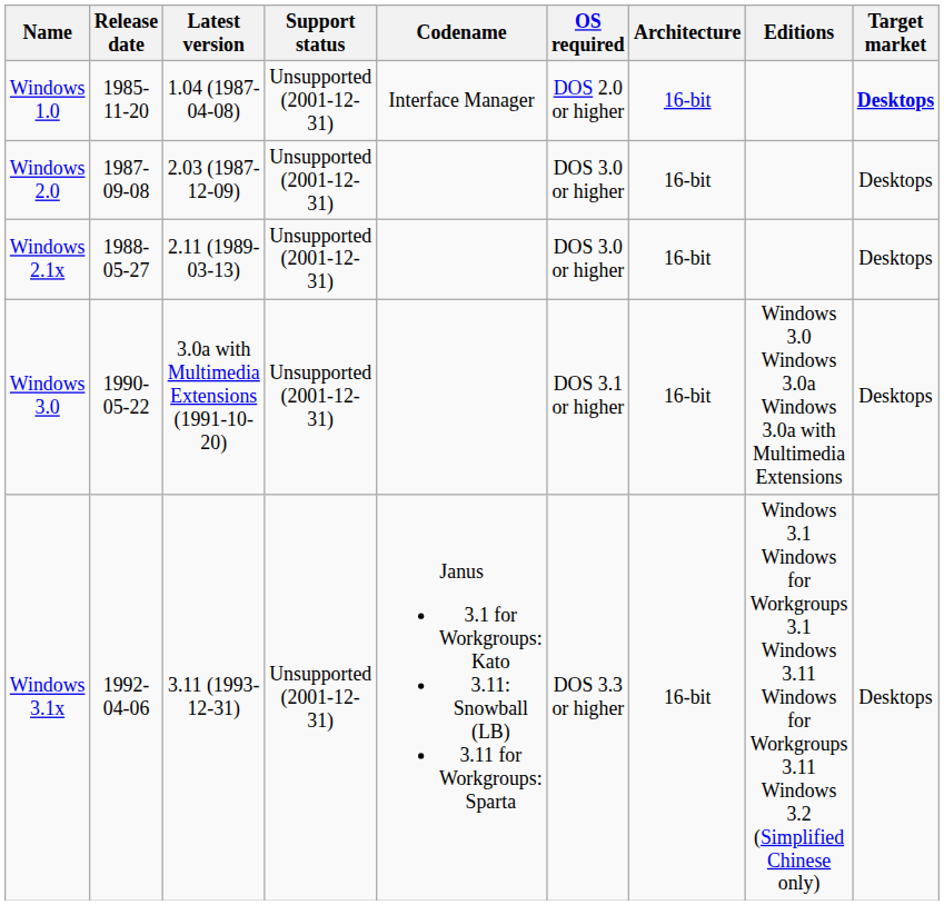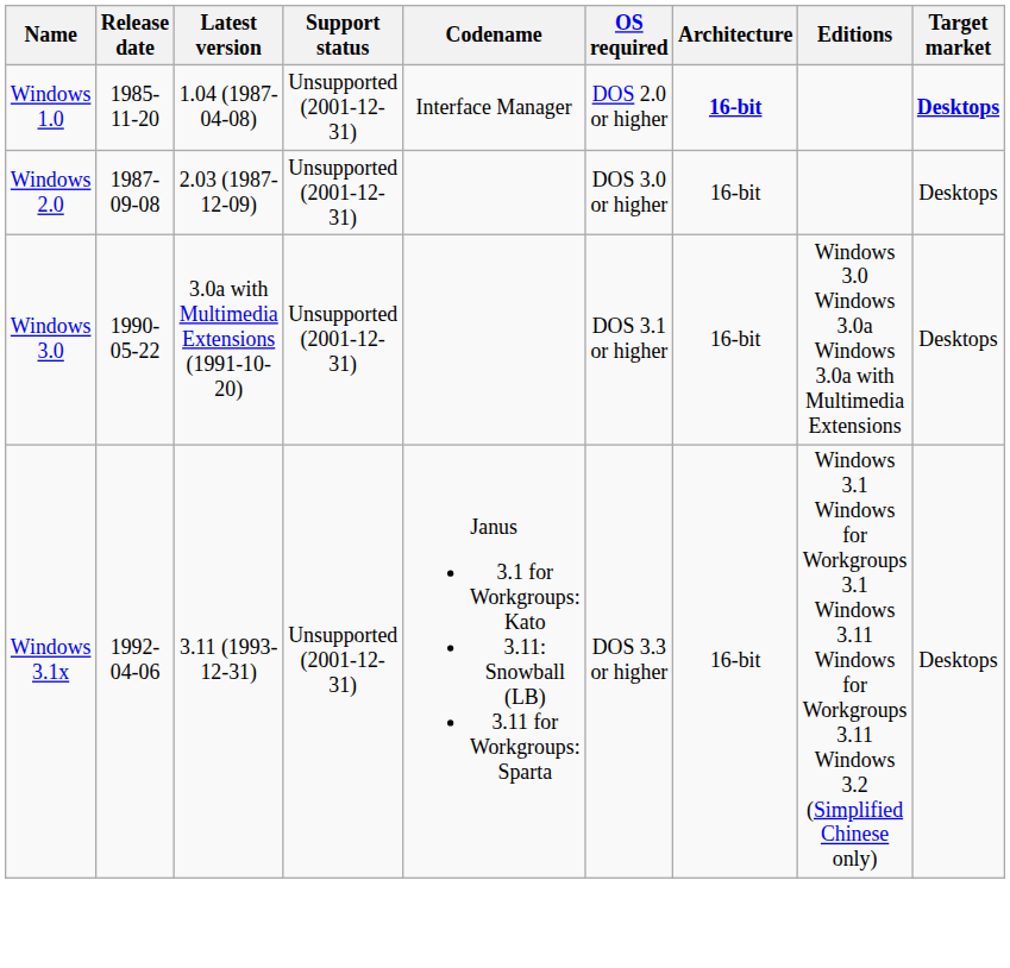Windows 1.0 | Architecture: normal -> bold
- row: Windows 2.1x | 1988-05-27 | 2.11 (1989-03-13) | Unsupported (2001-12-31) | DOS 3.0 or higher | 16-bit | Desktops
